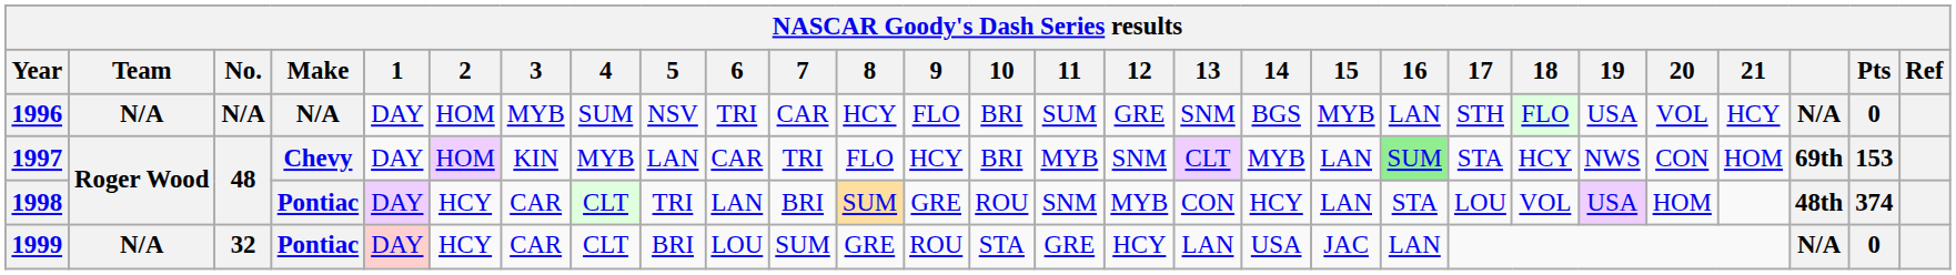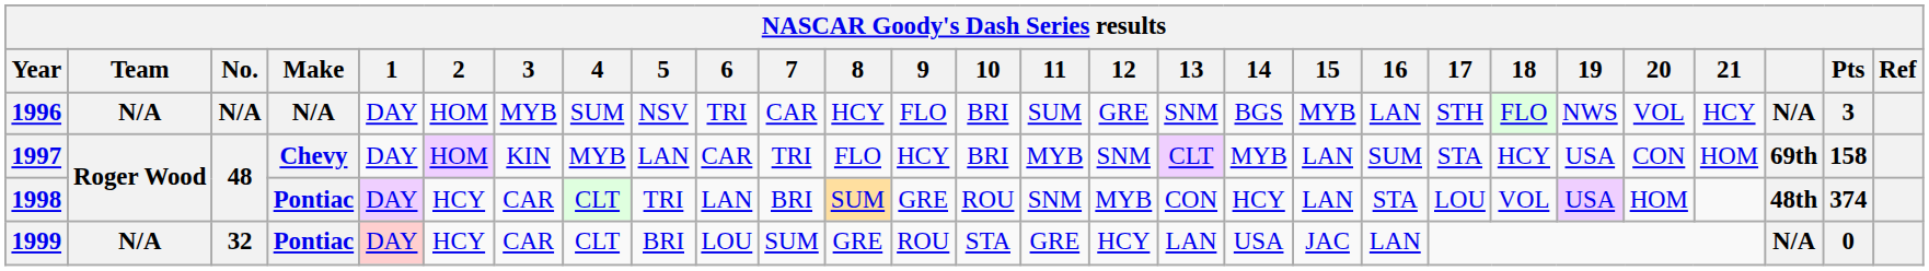1996 | 19: USA -> NWS
1996 | Pts: 0 -> 3
1997 | 16: lightgreen background -> no background
1997 | 19: NWS -> USA
1997 | Pts: 153 -> 158
